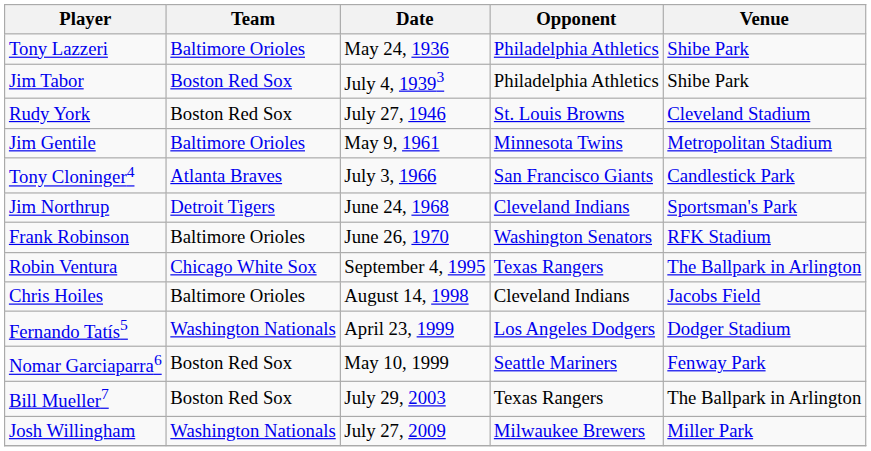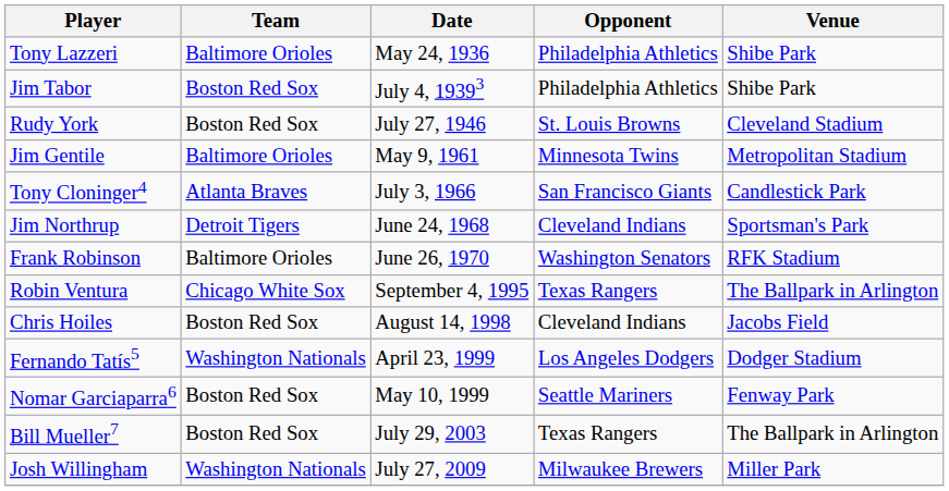Chris Hoiles | Team: Baltimore Orioles -> Boston Red Sox
